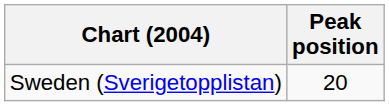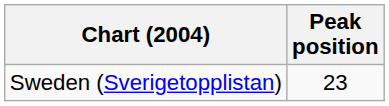Sweden (Sverigetopplistan) | Peak position: 20 -> 23
